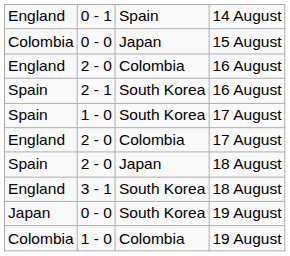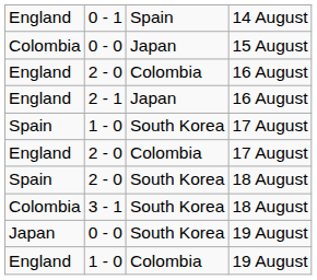2 - 1 | column 1: Spain -> England
2 - 1 | column 3: South Korea -> Japan
2 - 0 / 18 August | column 3: Japan -> South Korea
3 - 1 | column 1: England -> Colombia
1 - 0 / 19 August | column 1: Colombia -> England
